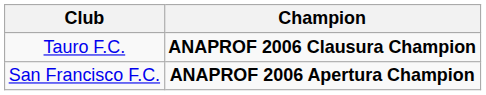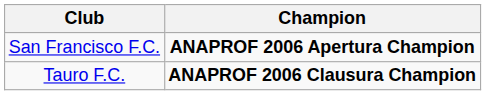rows swapped: San Francisco F.C. <-> Tauro F.C.
